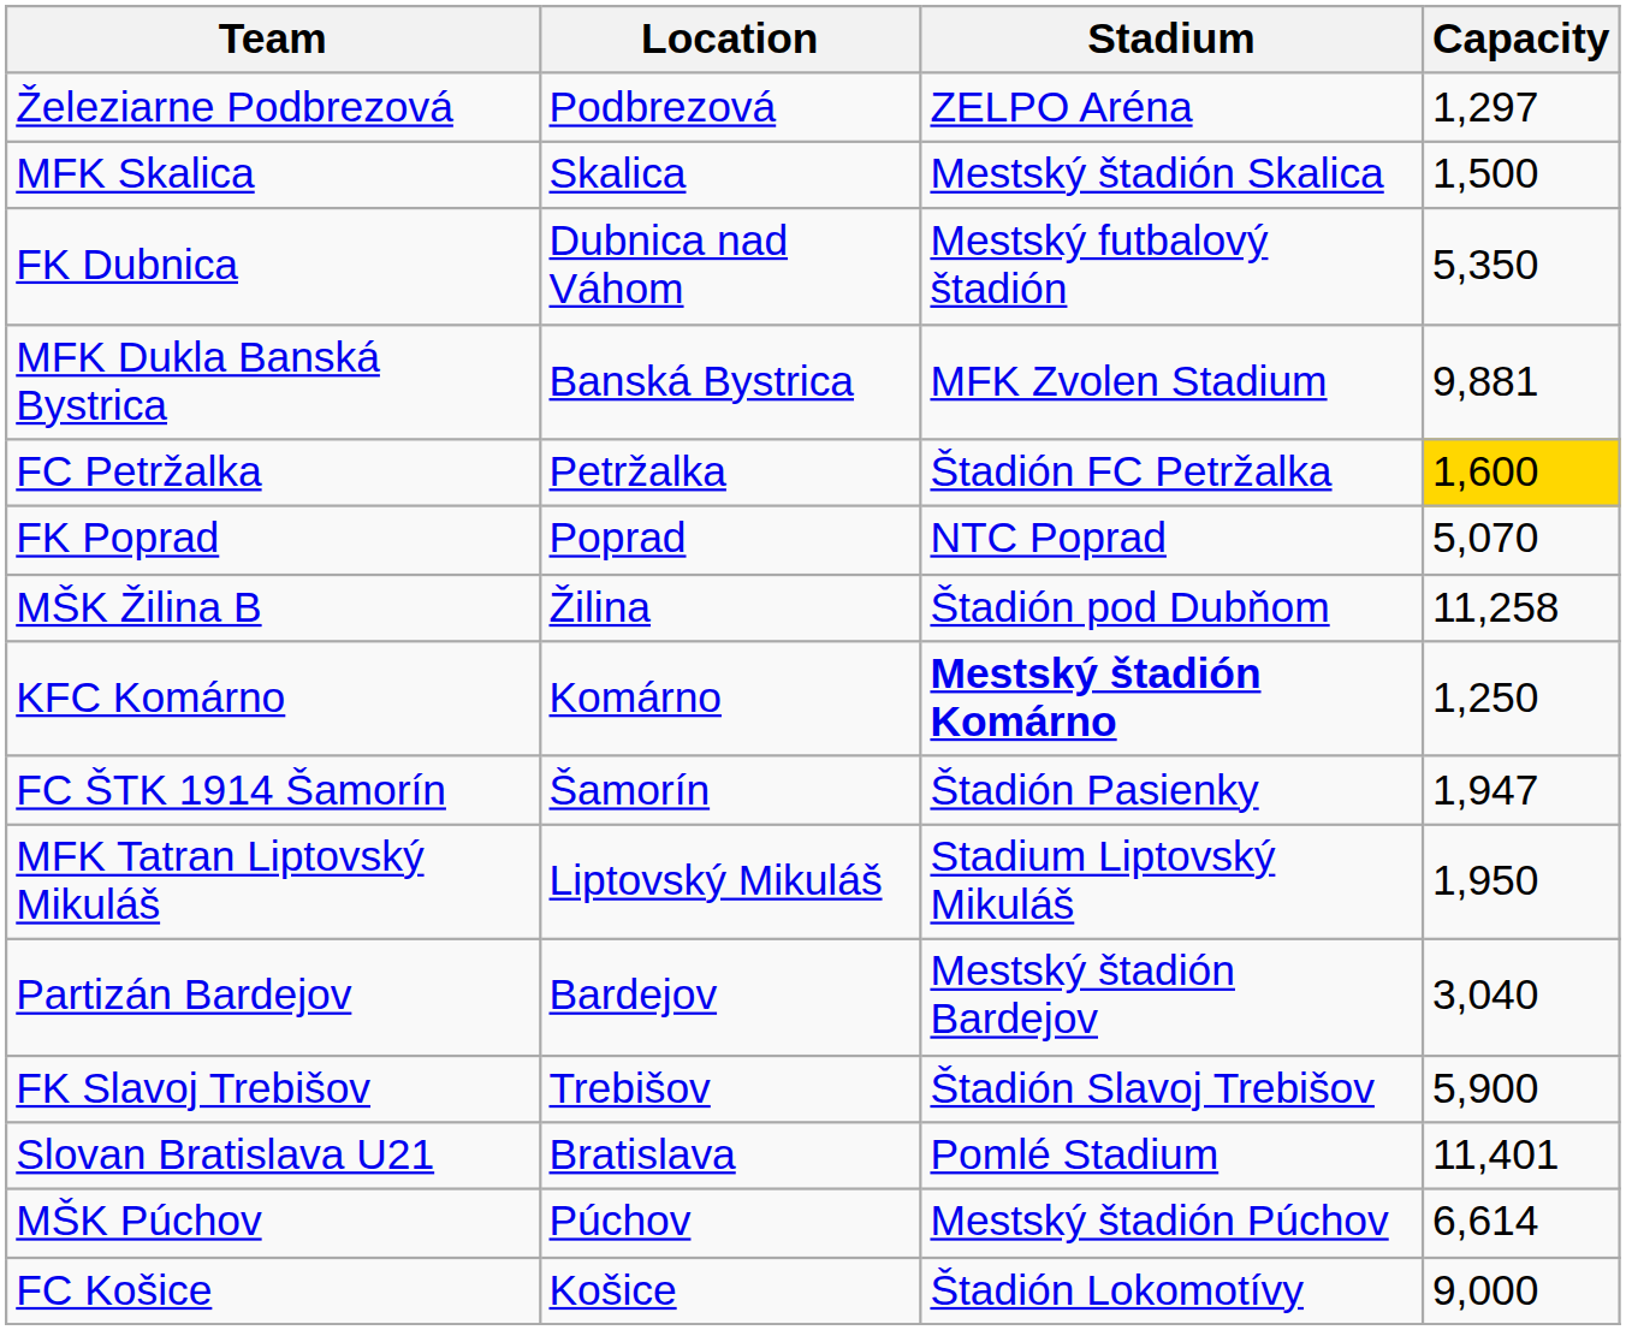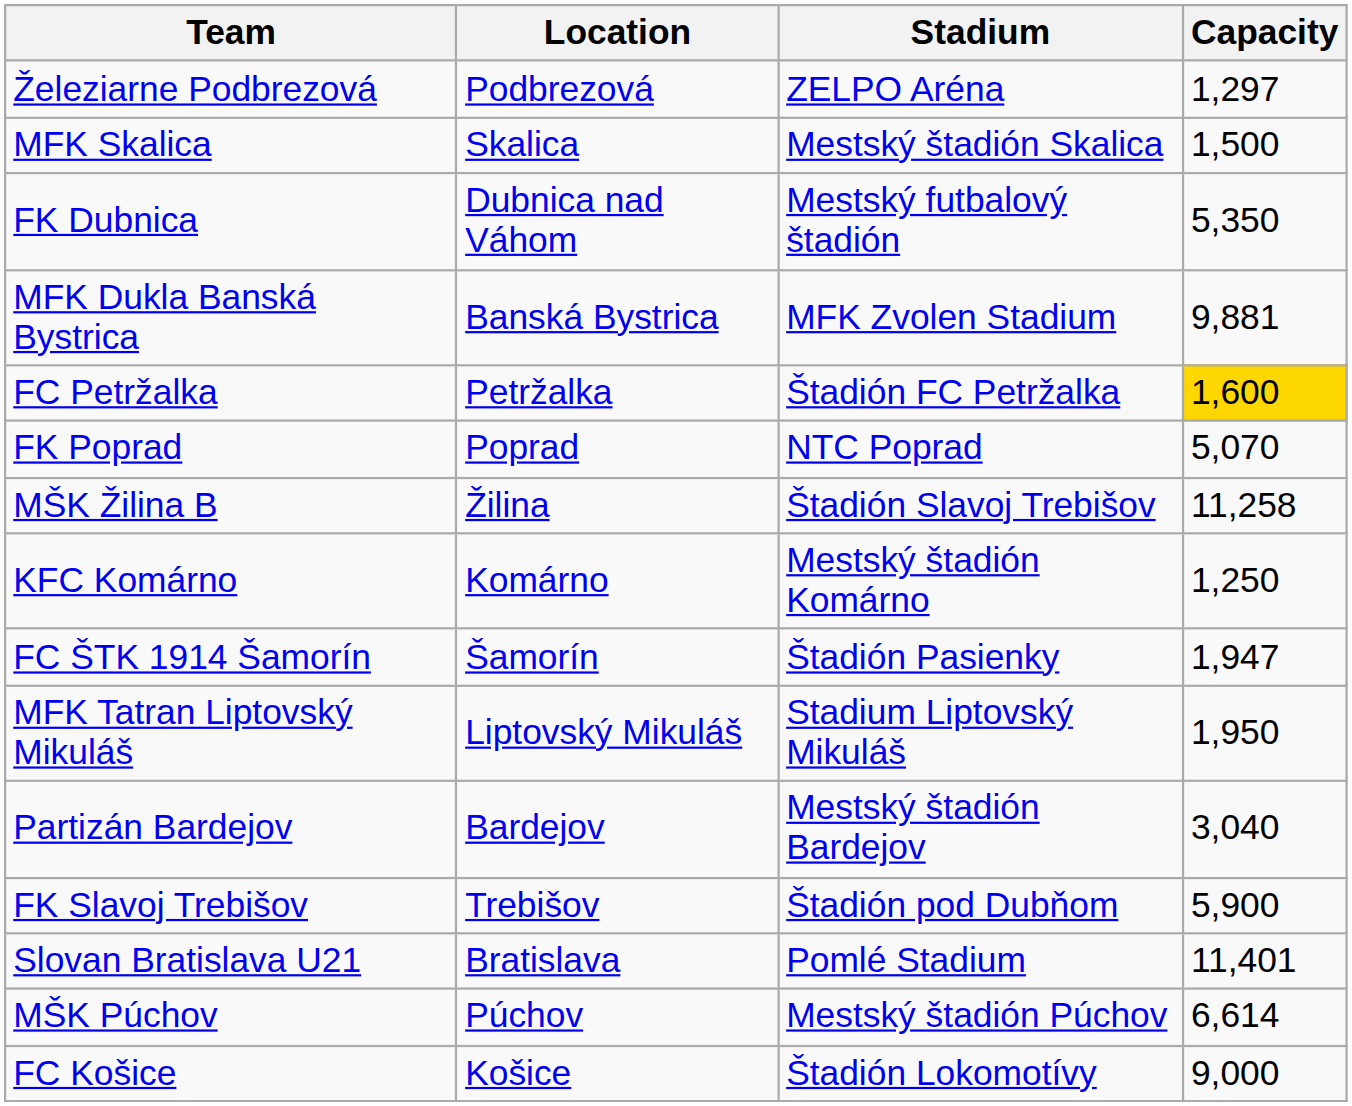MŠK Žilina B | Stadium: Štadión pod Dubňom -> Štadión Slavoj Trebišov
KFC Komárno | Stadium: bold -> normal
FK Slavoj Trebišov | Stadium: Štadión Slavoj Trebišov -> Štadión pod Dubňom
